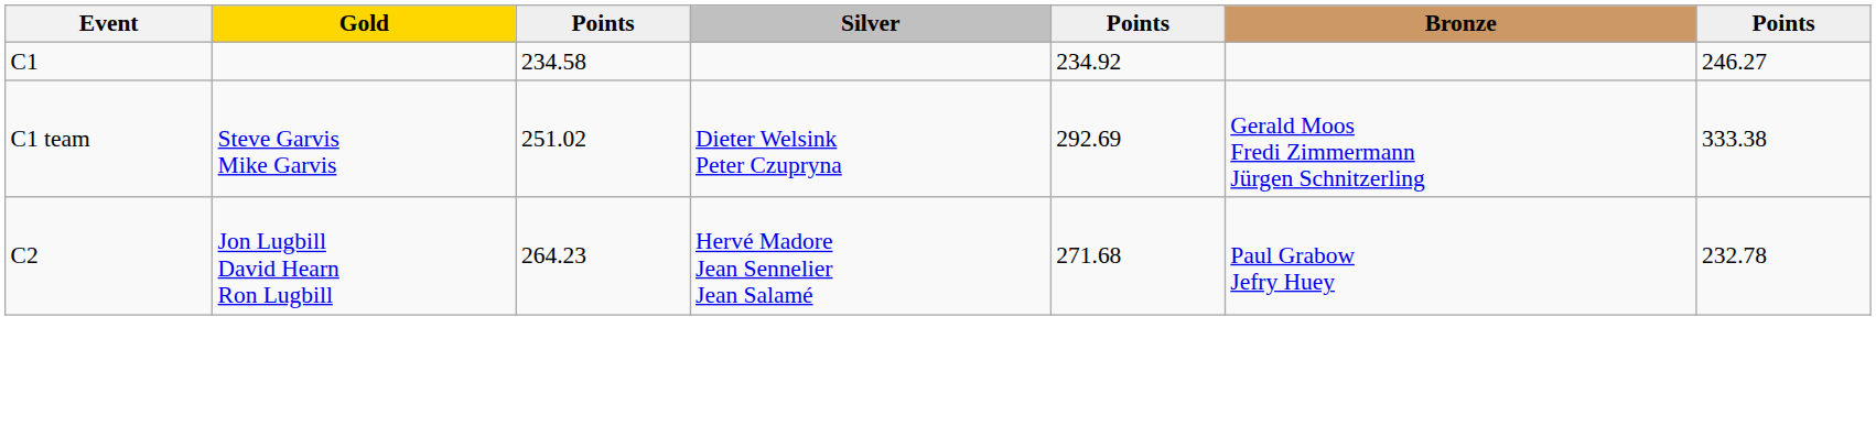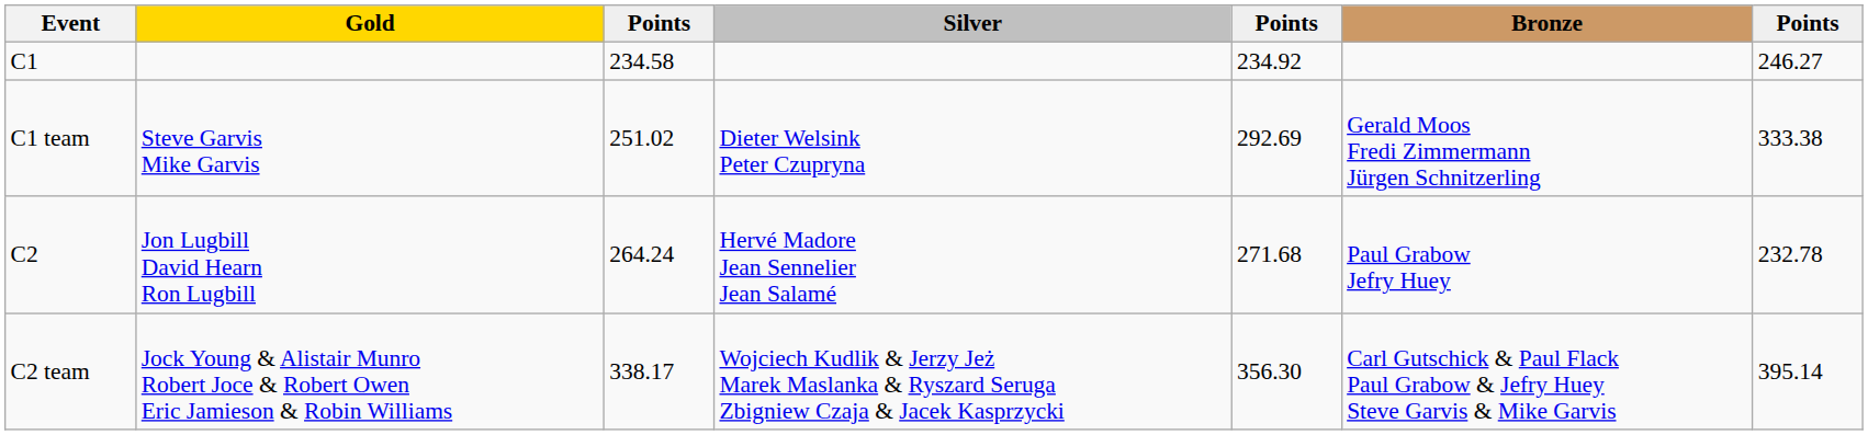C2 | column 3: 264.23 -> 264.24
+ row: C2 team | Jock Young & Alistair Munro Robert Joce & Robert Owen Eric Jamieson & Robin Williams | 338.17 | Wojciech Kudlik & Jerzy Jeż Marek Maslanka & Ryszard Seruga Zbigniew Czaja & Jacek Kasprzycki | 356.30 | Carl Gutschick & Paul Flack Paul Grabow & Jefry Huey Steve Garvis & Mike Garvis | 395.14
